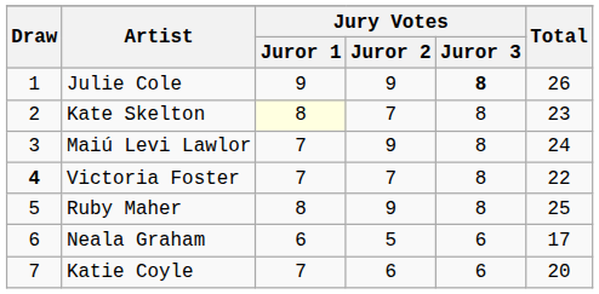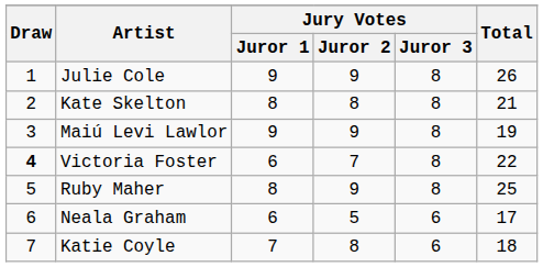Julie Cole | Jury Votes / Juror 3: bold -> normal
Kate Skelton | Jury Votes / Juror 1: lightyellow background -> no background
Kate Skelton | Jury Votes / Juror 2: 7 -> 8
Kate Skelton | Total: 23 -> 21
Maiú Levi Lawlor | Jury Votes / Juror 1: 7 -> 9
Maiú Levi Lawlor | Total: 24 -> 19
Victoria Foster | Jury Votes / Juror 1: 7 -> 6
Katie Coyle | Jury Votes / Juror 2: 6 -> 8
Katie Coyle | Total: 20 -> 18
